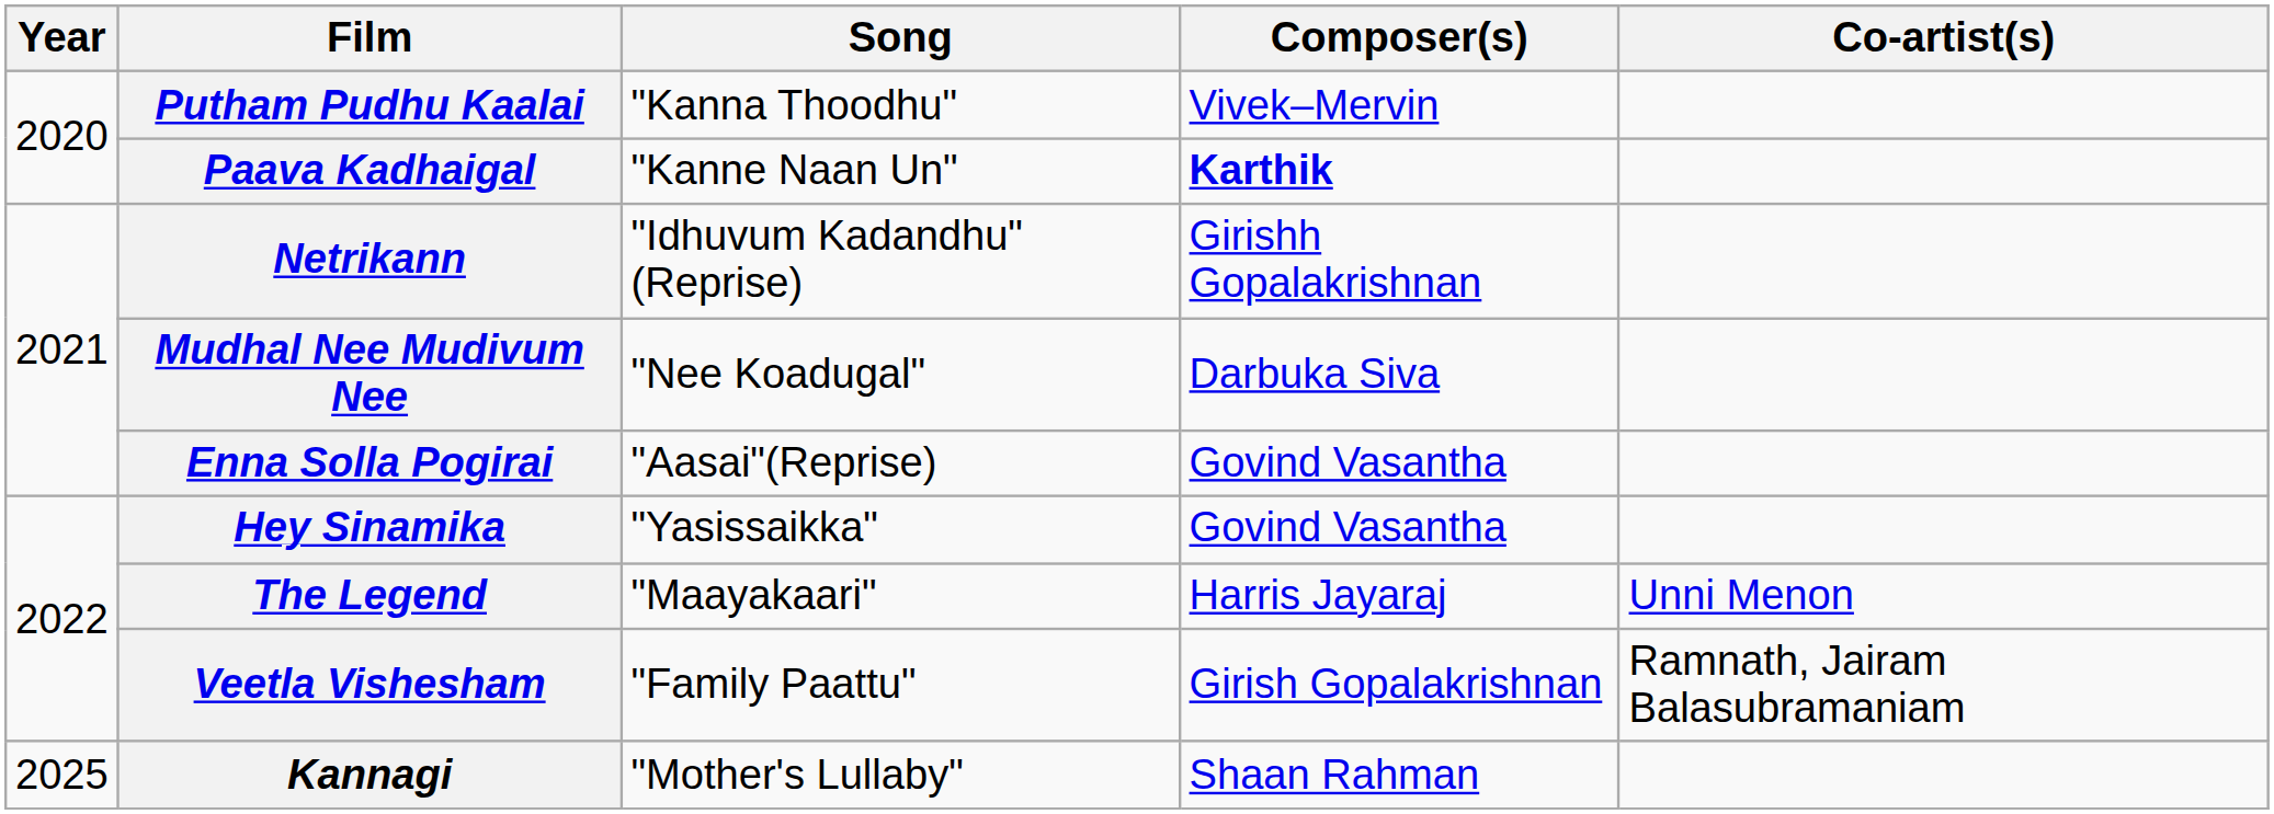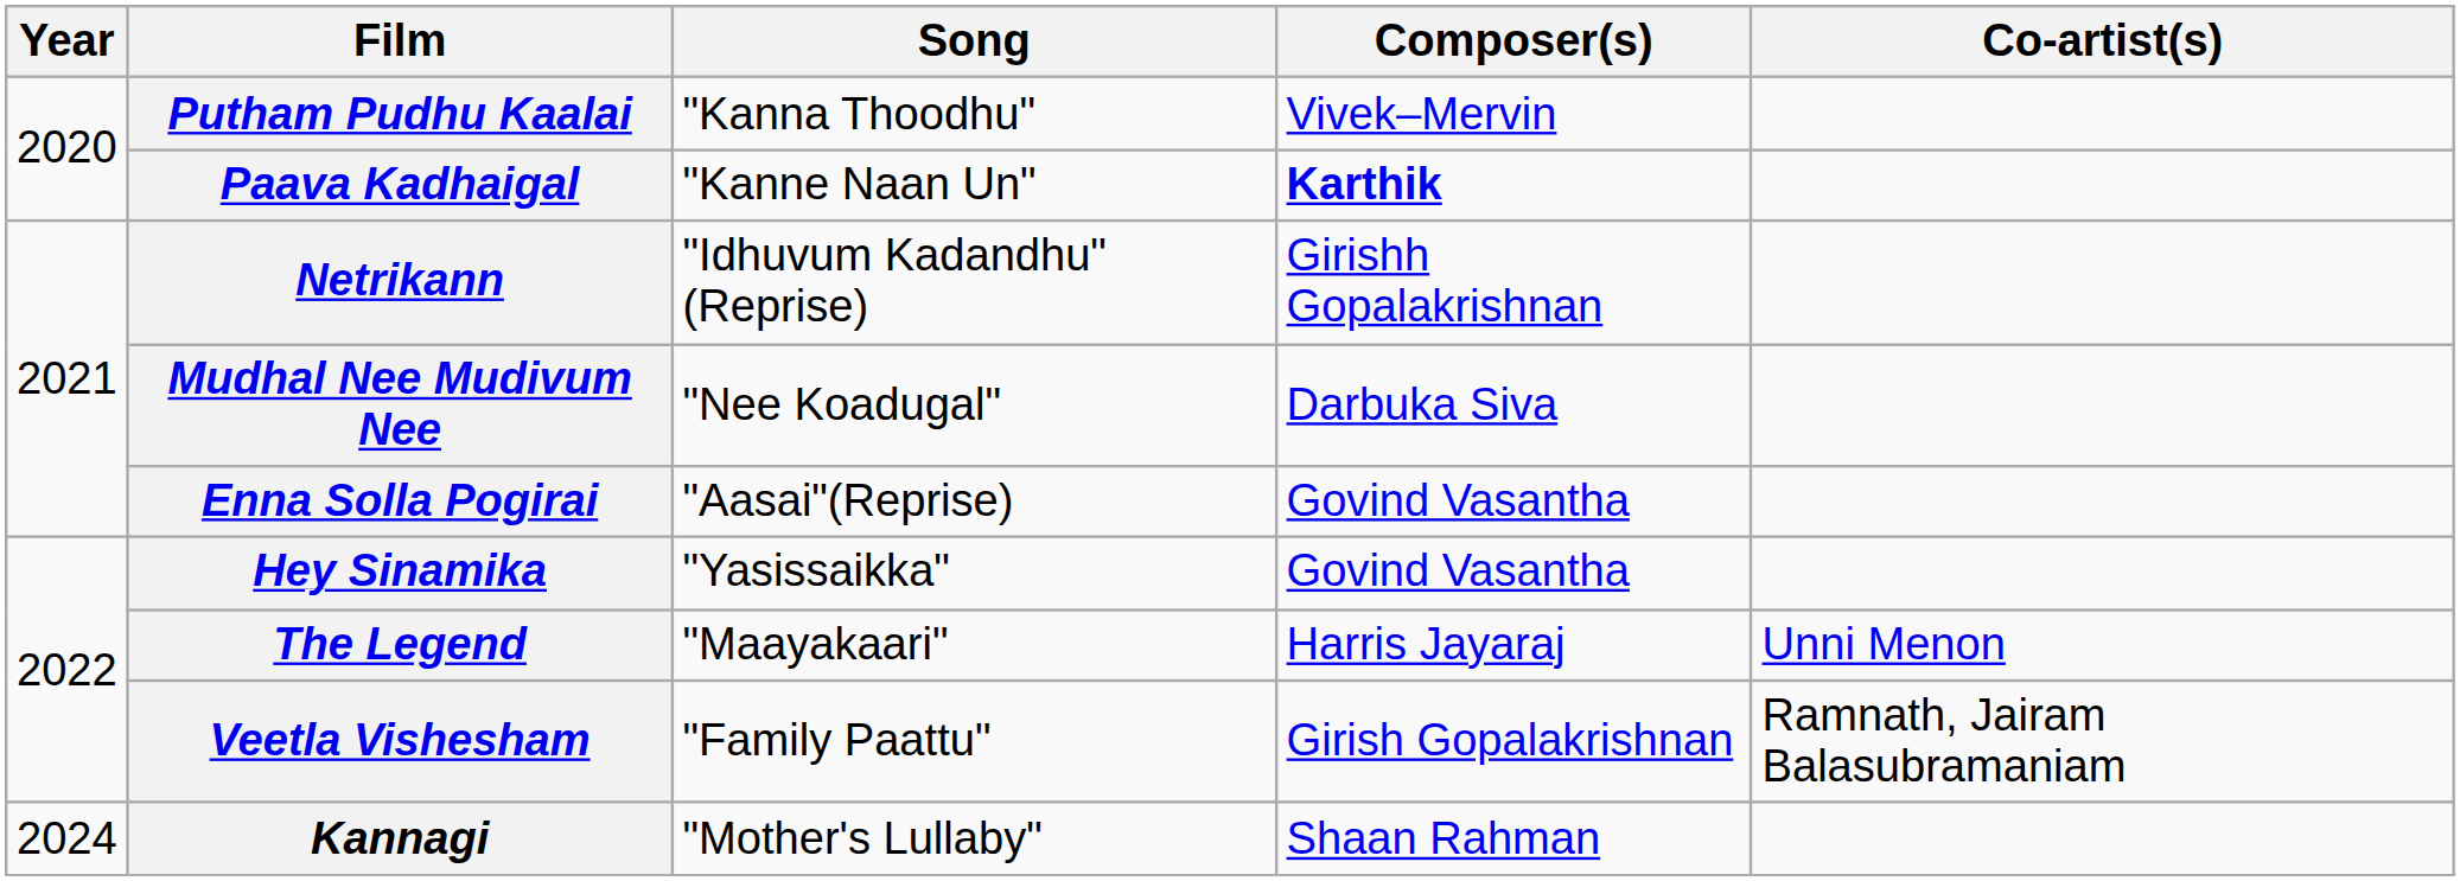Kannagi | Year: 2025 -> 2024
